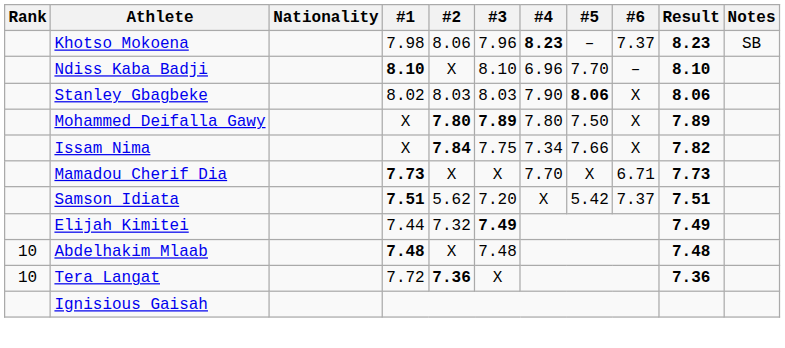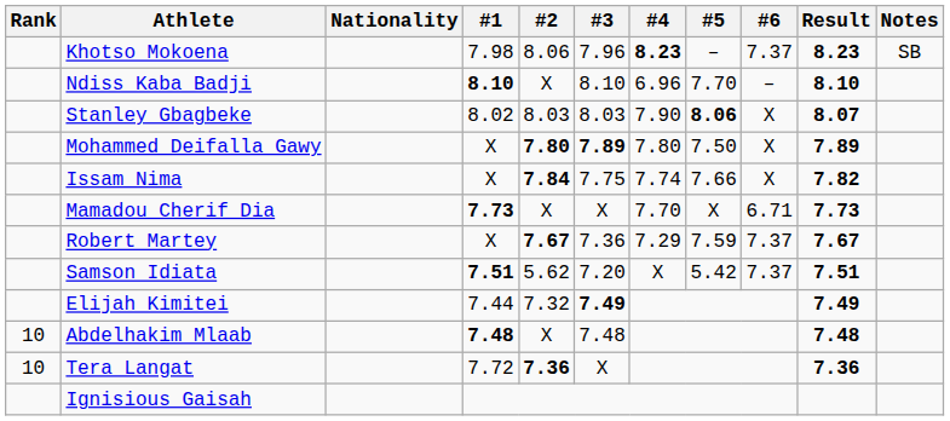Stanley Gbagbeke | Result: 8.06 -> 8.07
Issam Nima | #4: 7.34 -> 7.74
+ row: Robert Martey | X | 7.67 | 7.36 | 7.29 | 7.59 | 7.37 | 7.67
